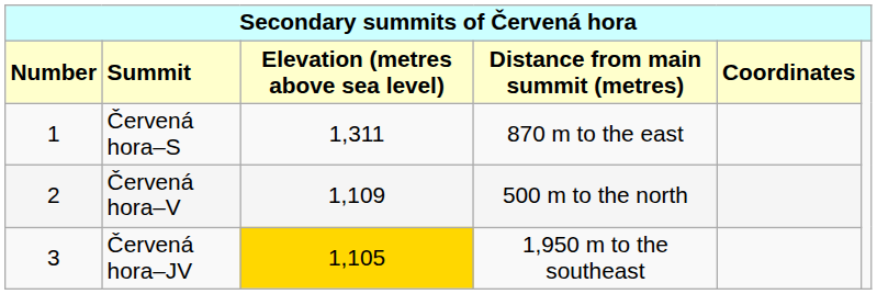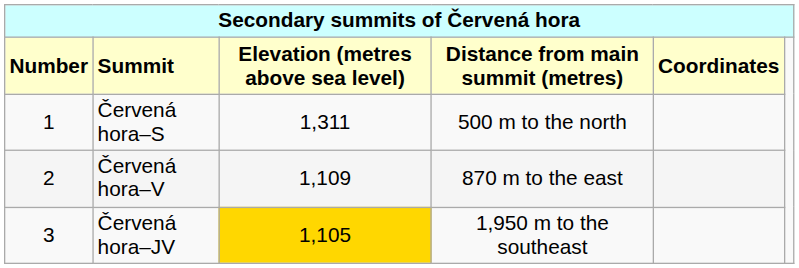Červená hora–S | column 4: 870 m to the east -> 500 m to the north
Červená hora–V | column 4: 500 m to the north -> 870 m to the east
